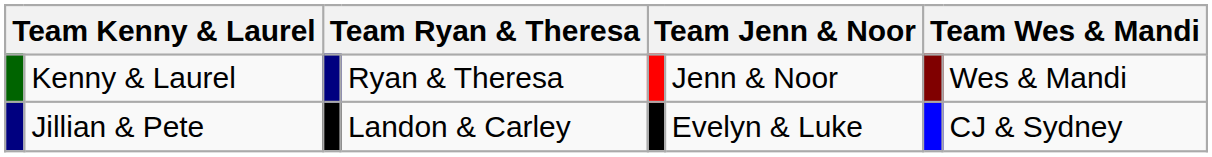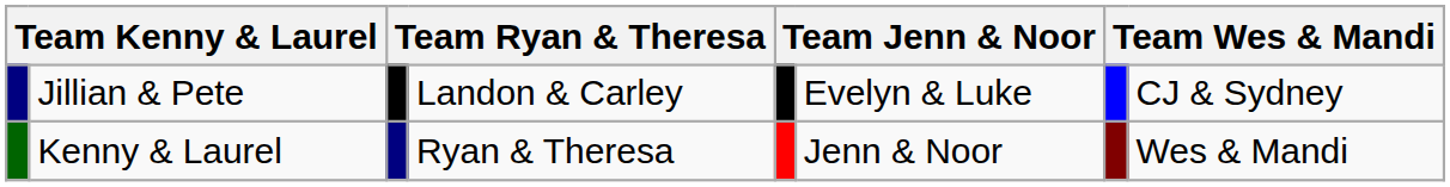rows swapped: Kenny & Laurel <-> Jillian & Pete
